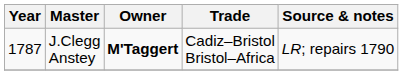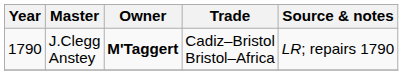J.Clegg Anstey | Year: 1787 -> 1790
